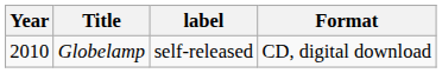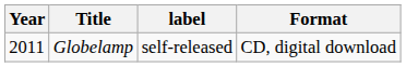Globelamp | Year: 2010 -> 2011
